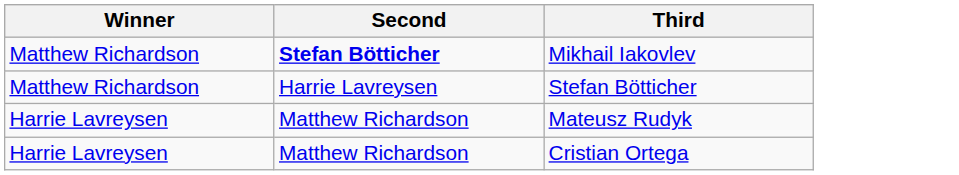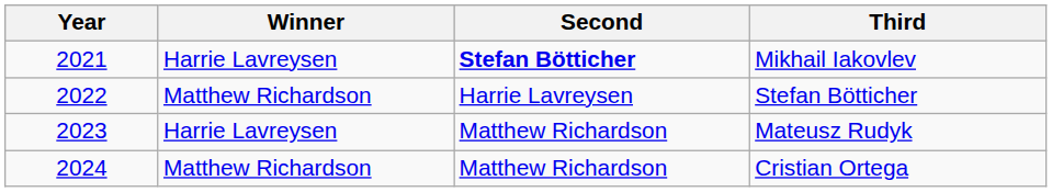+ column: Year | 2021 | 2022 | 2023 | 2024
Mikhail Iakovlev | Winner: Matthew Richardson -> Harrie Lavreysen
Cristian Ortega | Winner: Harrie Lavreysen -> Matthew Richardson
